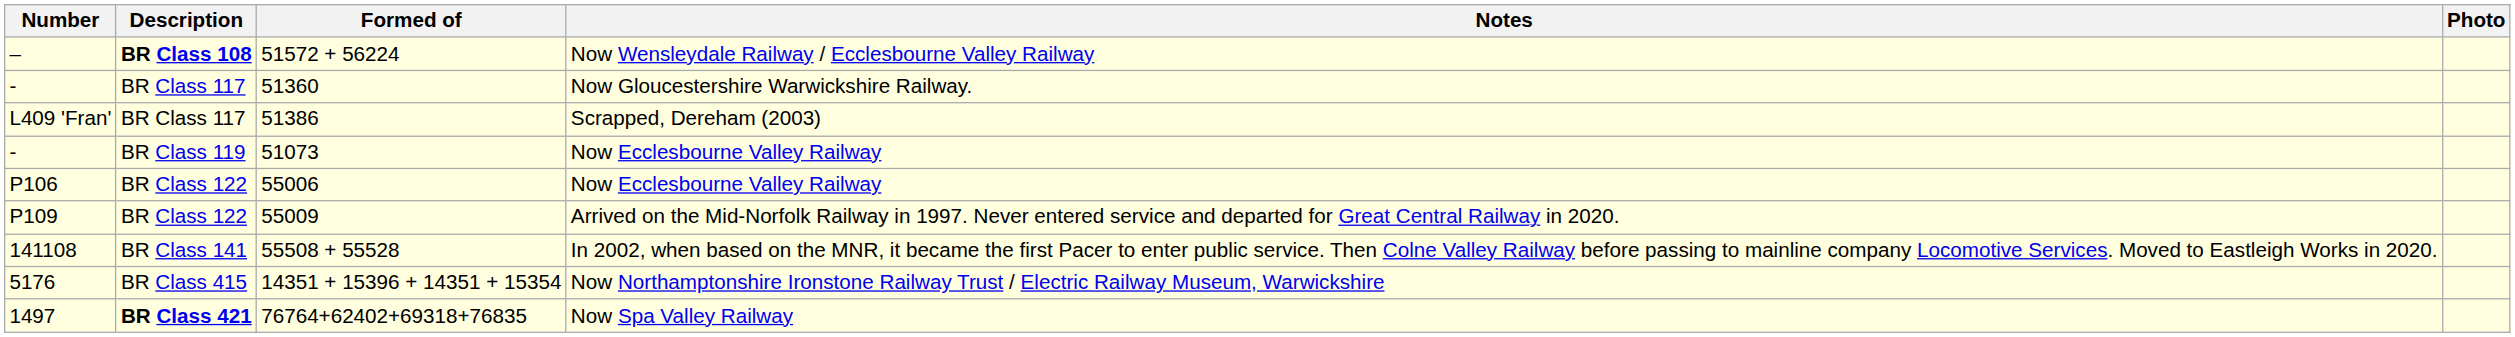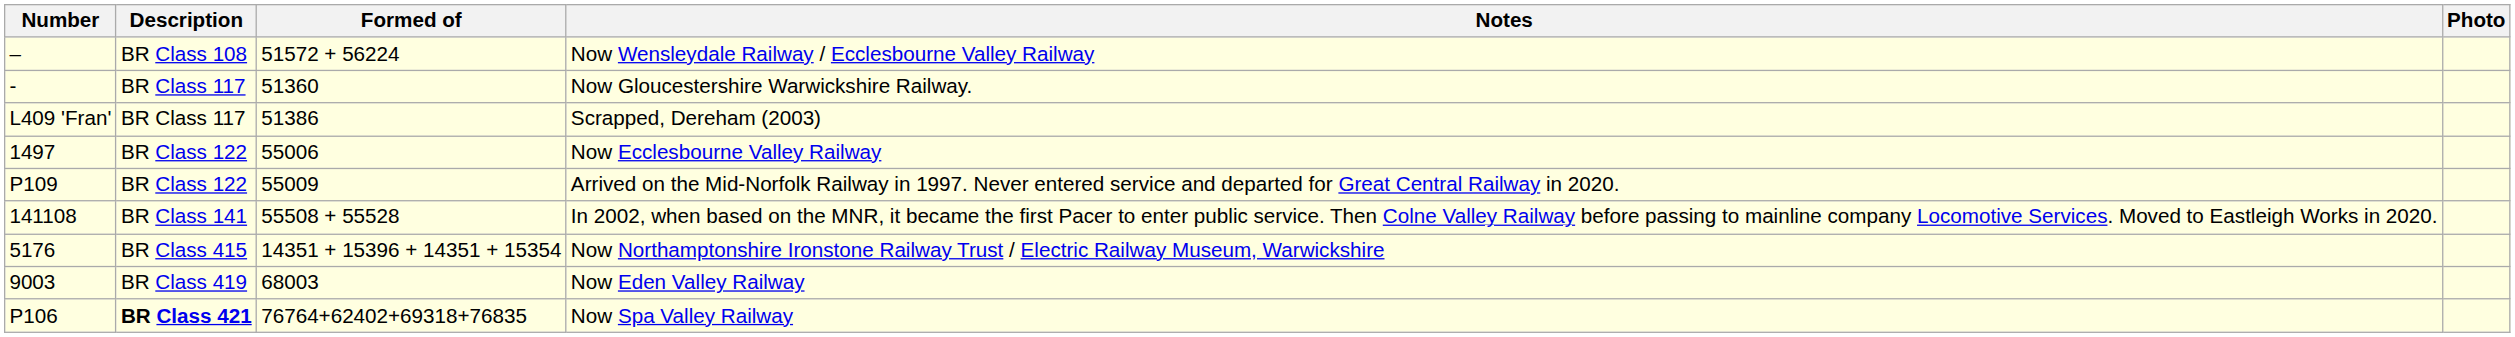Now Wensleydale Railway / Ecclesbourne Valley Railway | Description: bold -> normal
- row: - | BR Class 119 | 51073 | Now Ecclesbourne Valley Railway
55006 / Now Ecclesbourne Valley Railway | Number: P106 -> 1497
+ row: 9003 | BR Class 419 | 68003 | Now Eden Valley Railway
Now Spa Valley Railway | Number: 1497 -> P106
